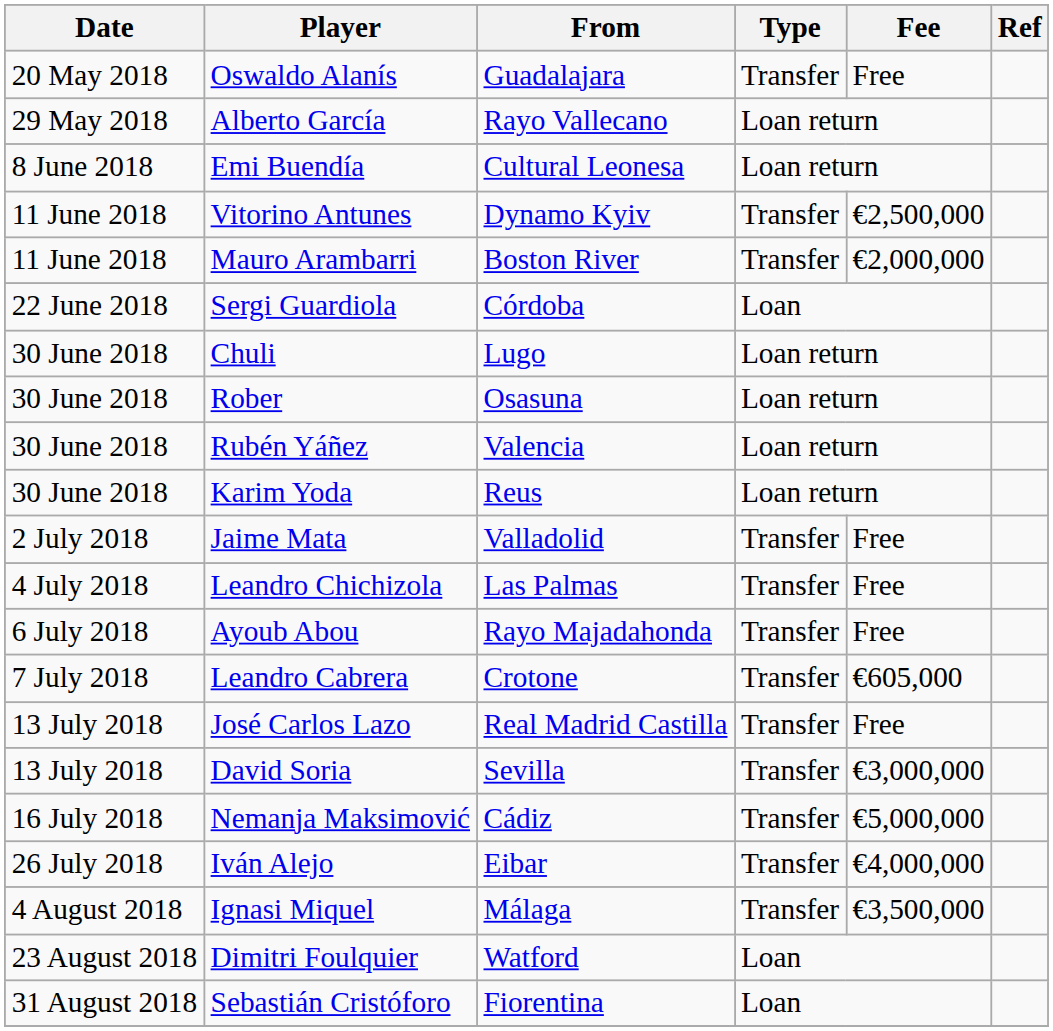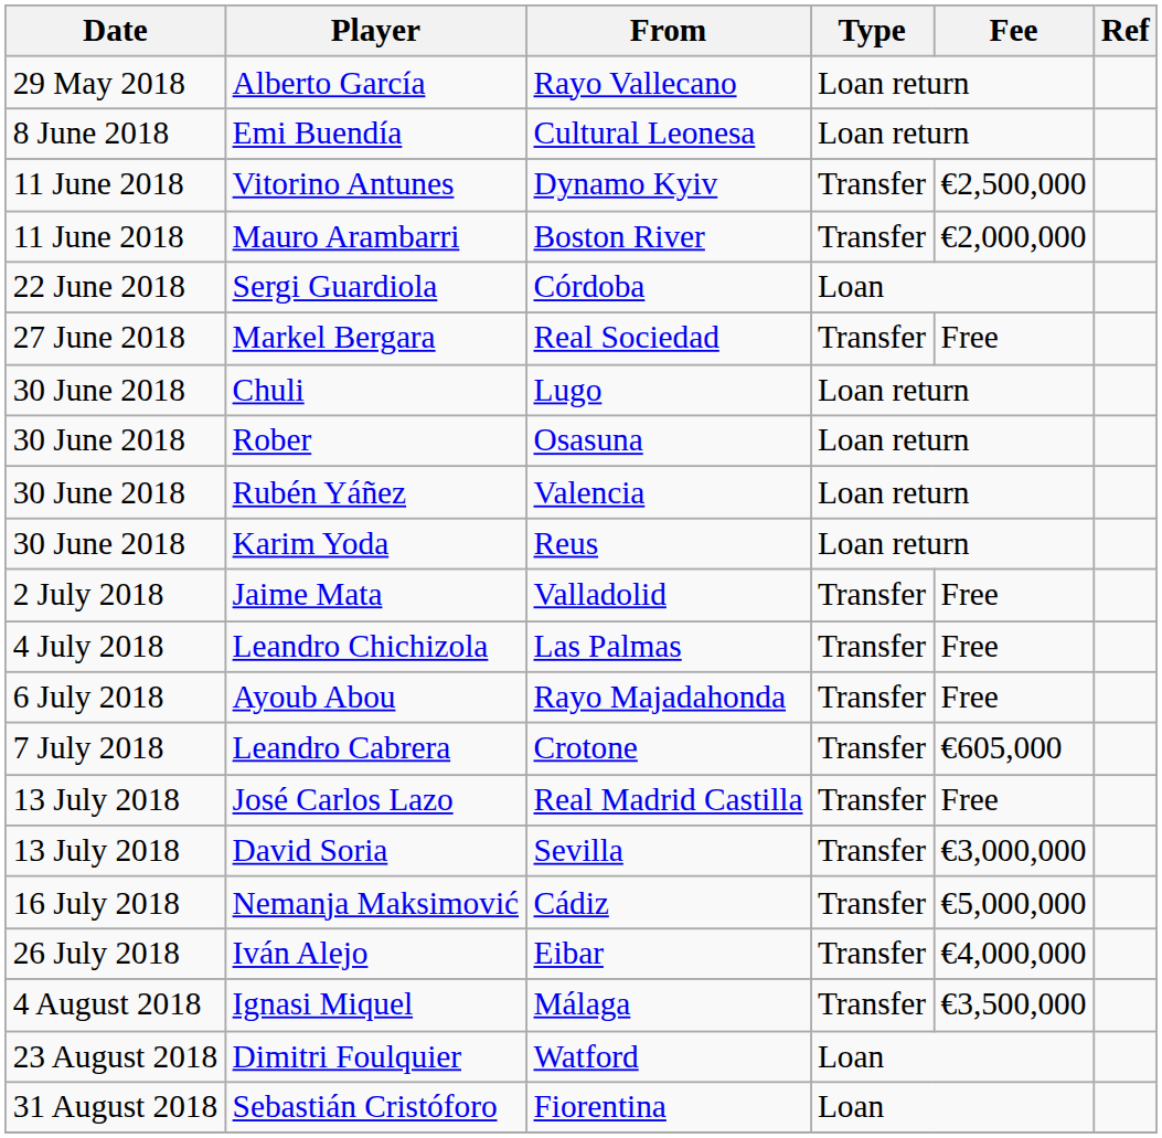- row: 20 May 2018 | Oswaldo Alanís | Guadalajara | Transfer | Free
+ row: 27 June 2018 | Markel Bergara | Real Sociedad | Transfer | Free
